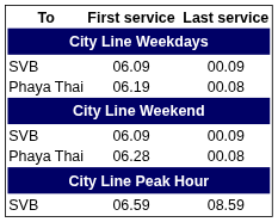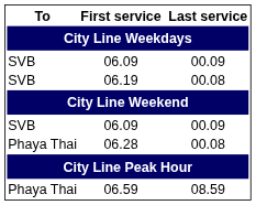06.19 | To: Phaya Thai -> SVB
06.59 | To: SVB -> Phaya Thai
